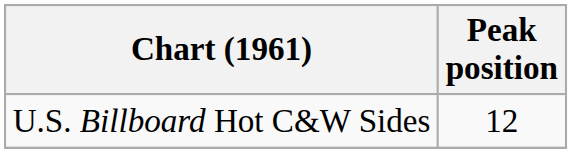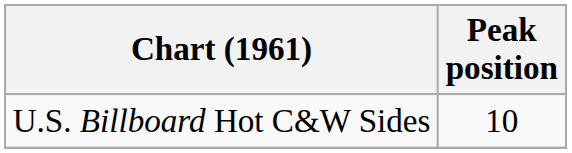U.S. Billboard Hot C&W Sides | Peak position: 12 -> 10
